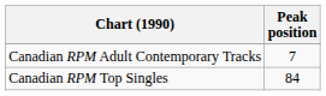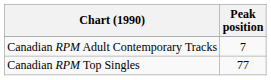Canadian RPM Top Singles | Peak position: 84 -> 77
